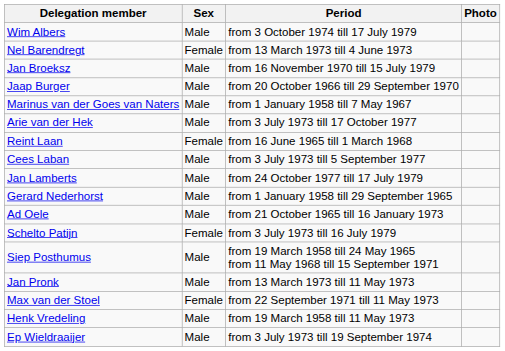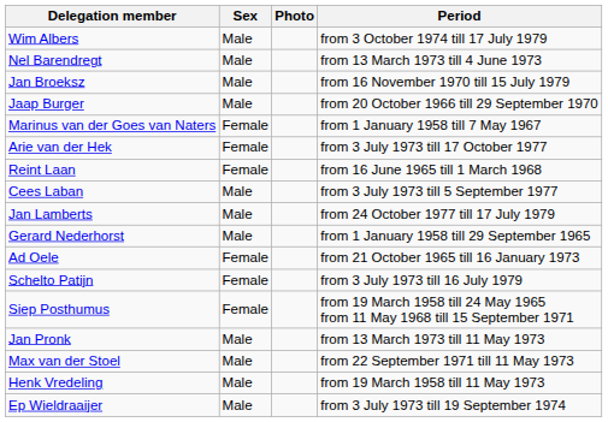columns swapped: Period <-> Photo
Nel Barendregt | Sex: Female -> Male
Marinus van der Goes van Naters | Sex: Male -> Female
Arie van der Hek | Sex: Male -> Female
Ad Oele | Sex: Male -> Female
Siep Posthumus | Sex: Male -> Female
Max van der Stoel | Sex: Female -> Male
